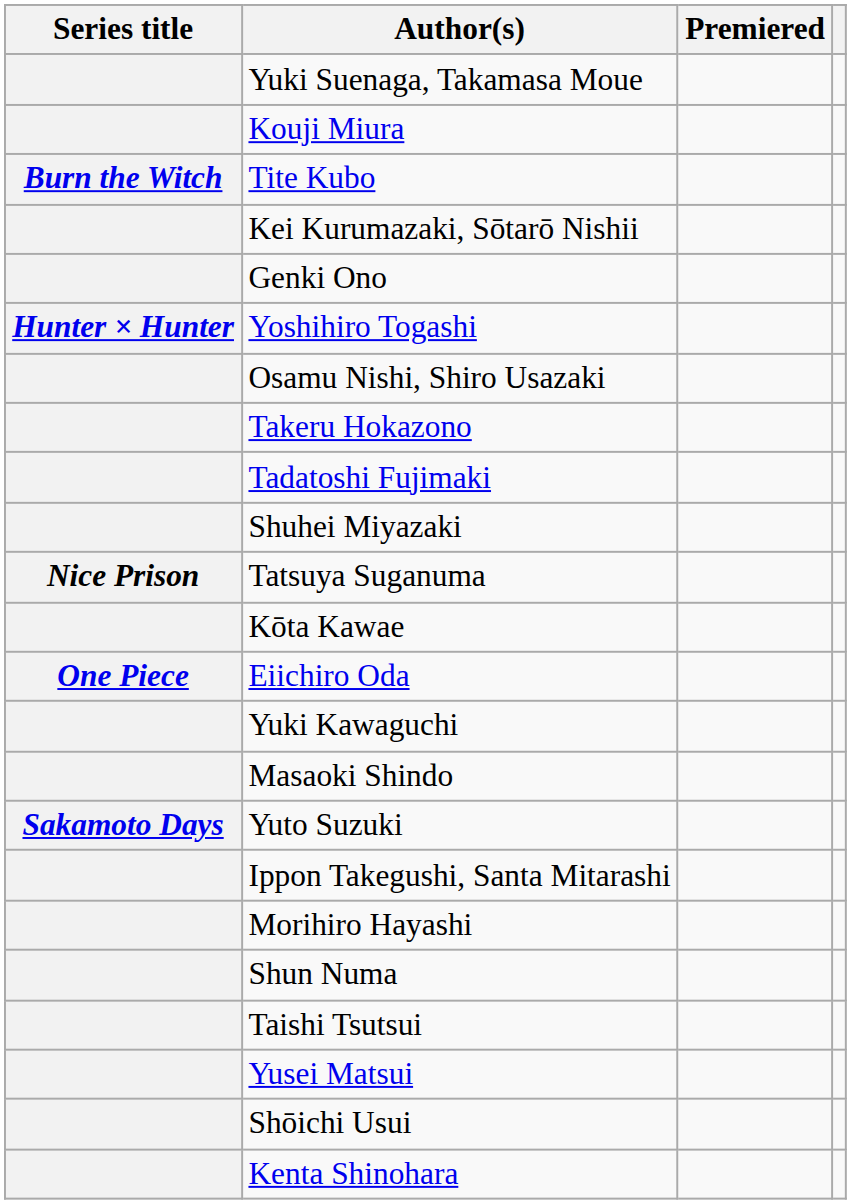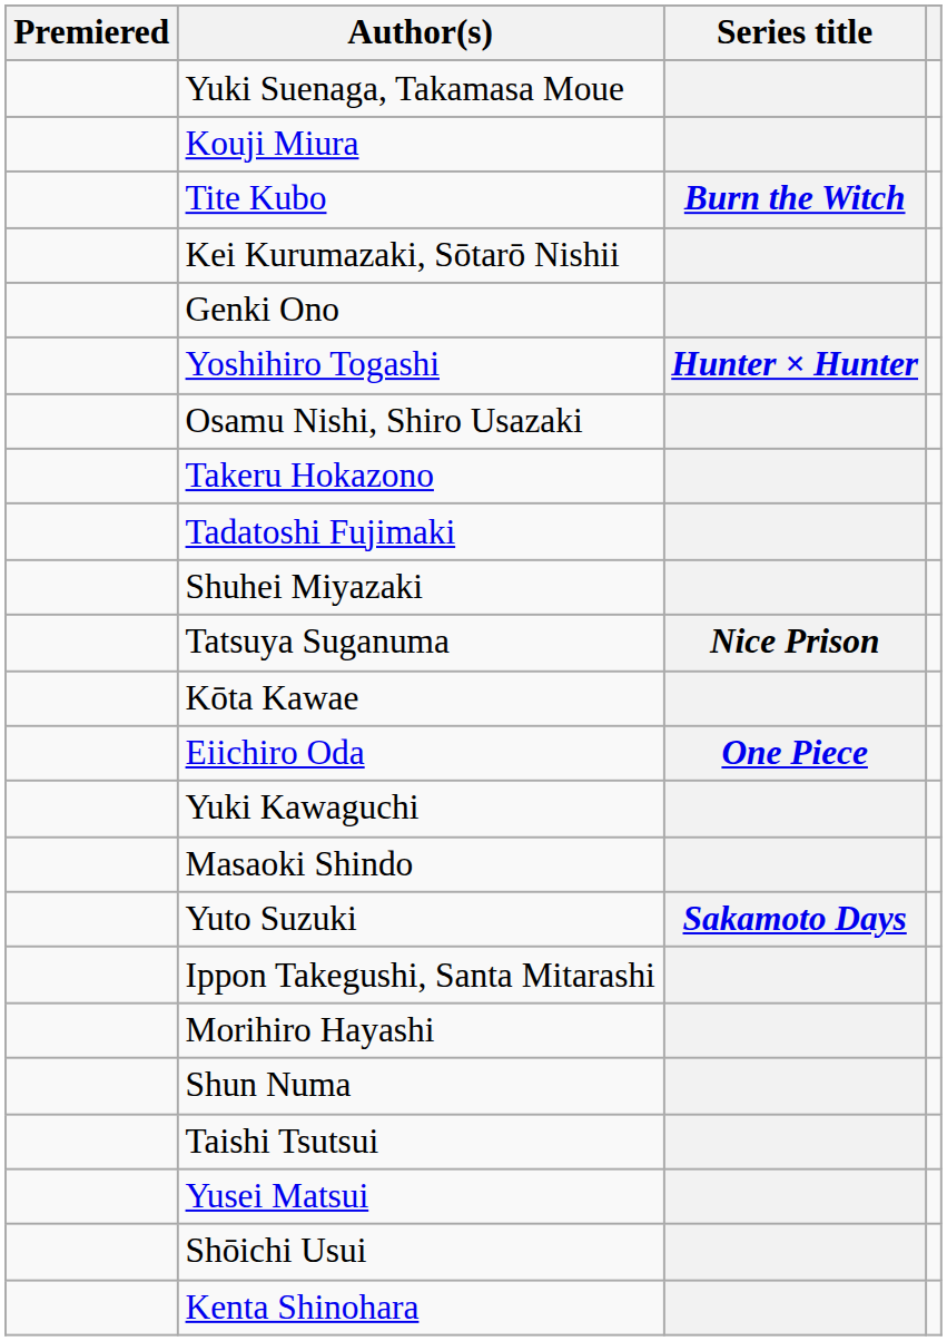columns swapped: Series title <-> Premiered
